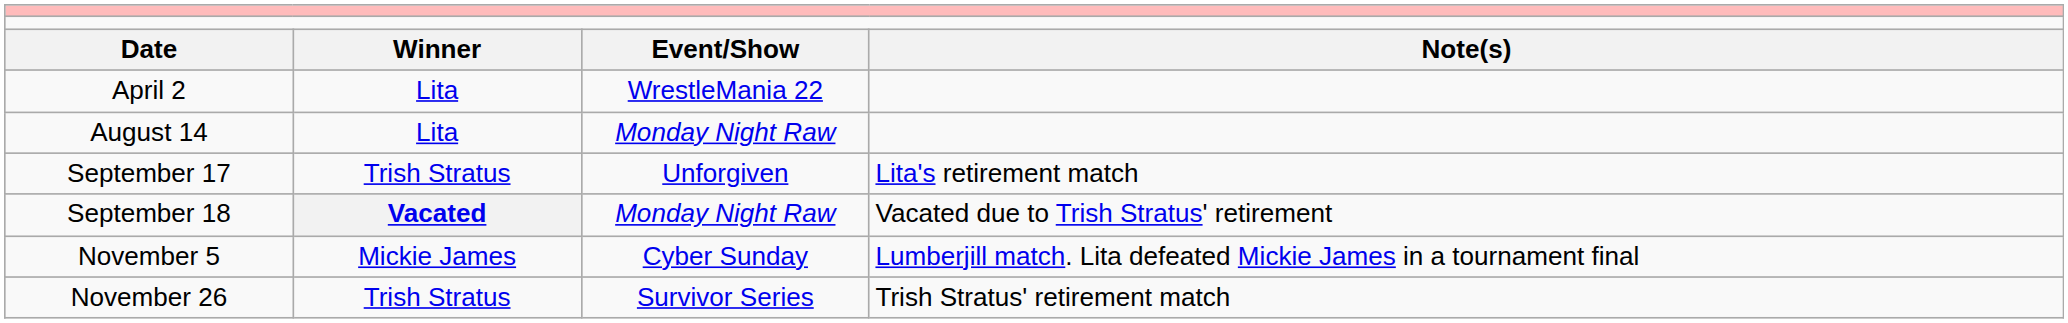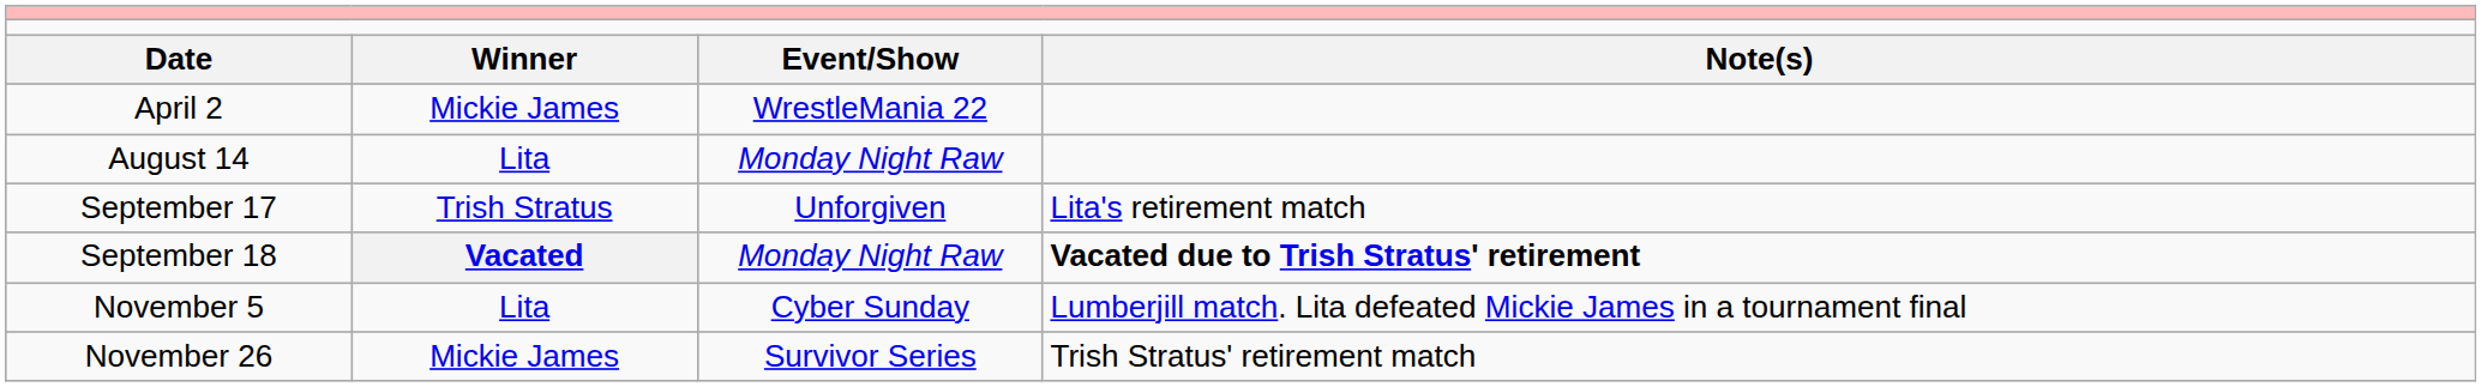April 2 | column 2: Lita -> Mickie James
September 18 | column 4: normal -> bold
November 5 | column 2: Mickie James -> Lita
November 26 | column 2: Trish Stratus -> Mickie James
